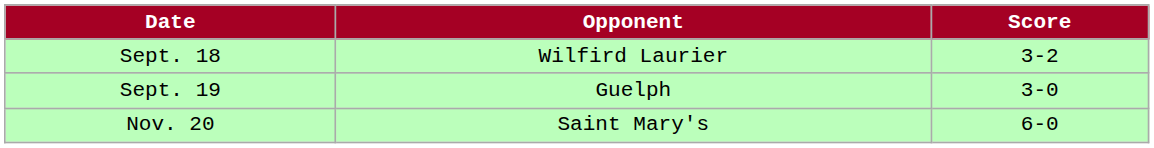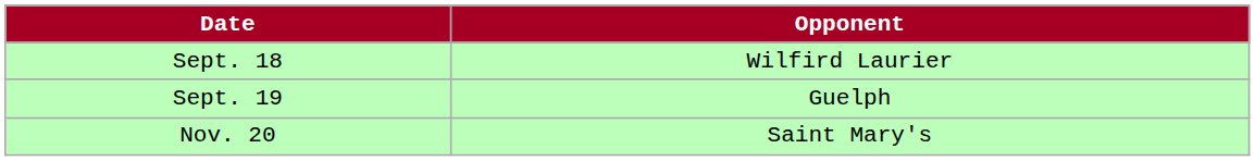- column: Score | 3-2 | 3-0 | 6-0
